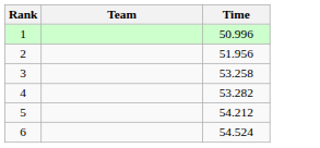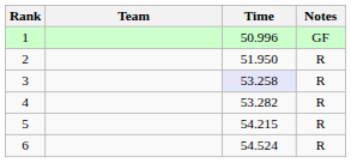+ column: Notes | GF | R | R | R | R | R
2 | Time: 51.956 -> 51.950
3 | Time: no background -> lavender background
5 | Time: 54.212 -> 54.215
